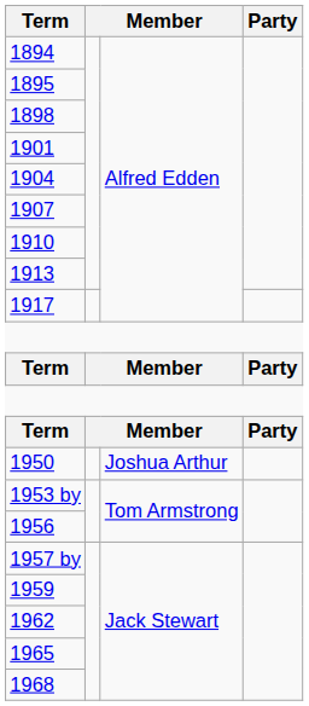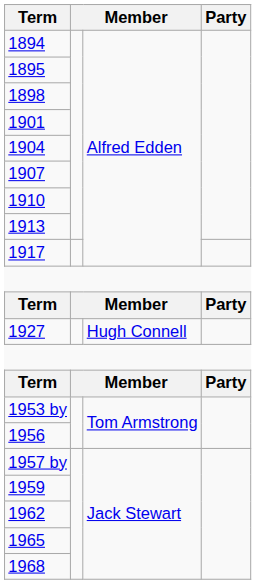+ row: 1927 | Hugh Connell
- row: 1950 | Joshua Arthur
